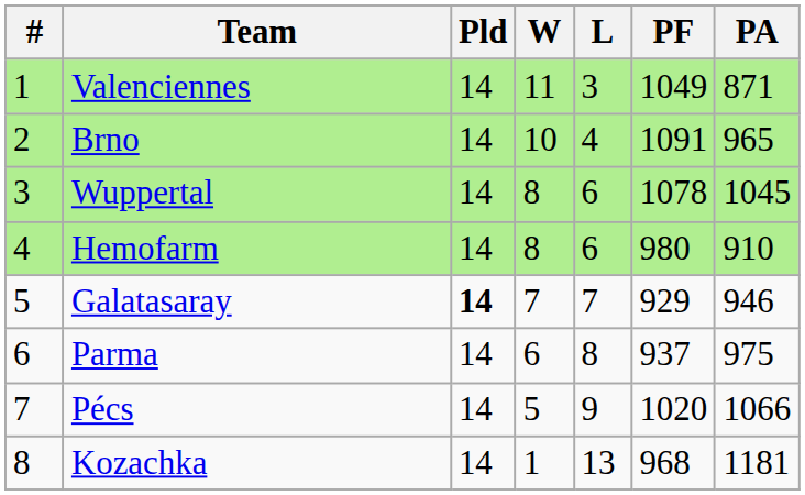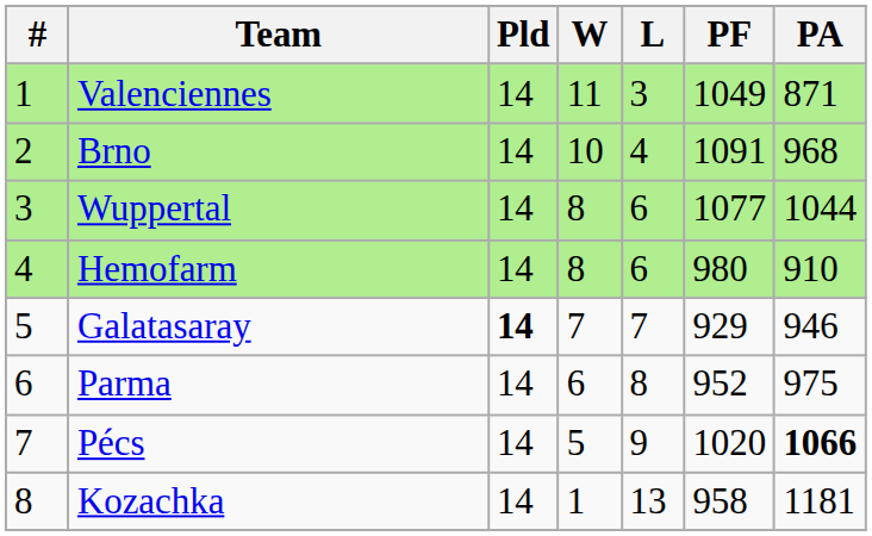Brno | PA: 965 -> 968
Wuppertal | PF: 1078 -> 1077
Wuppertal | PA: 1045 -> 1044
Parma | PF: 937 -> 952
Pécs | PA: normal -> bold
Kozachka | PF: 968 -> 958
